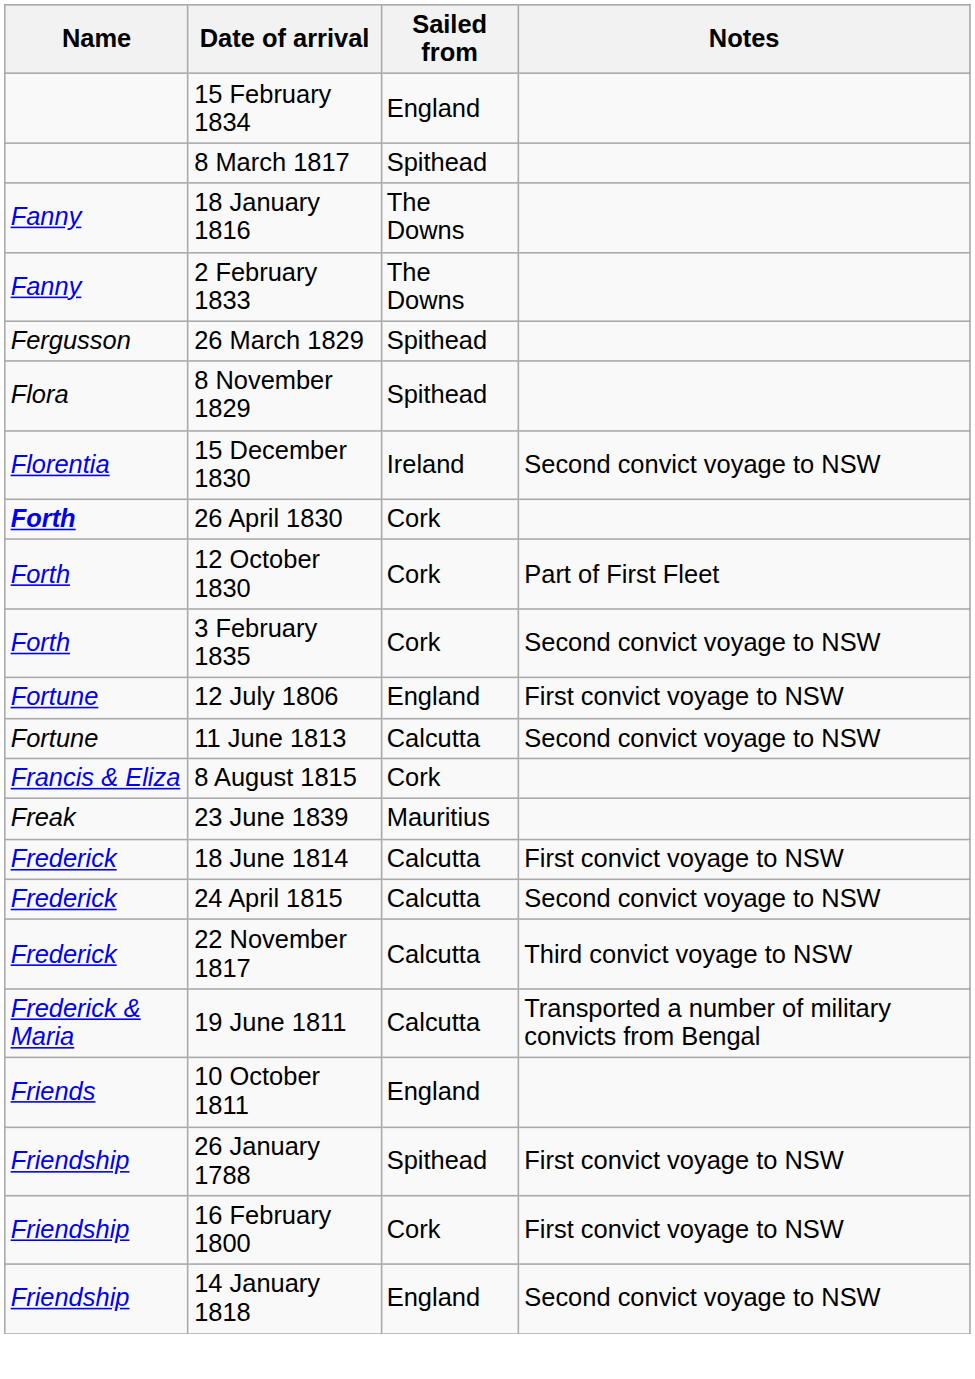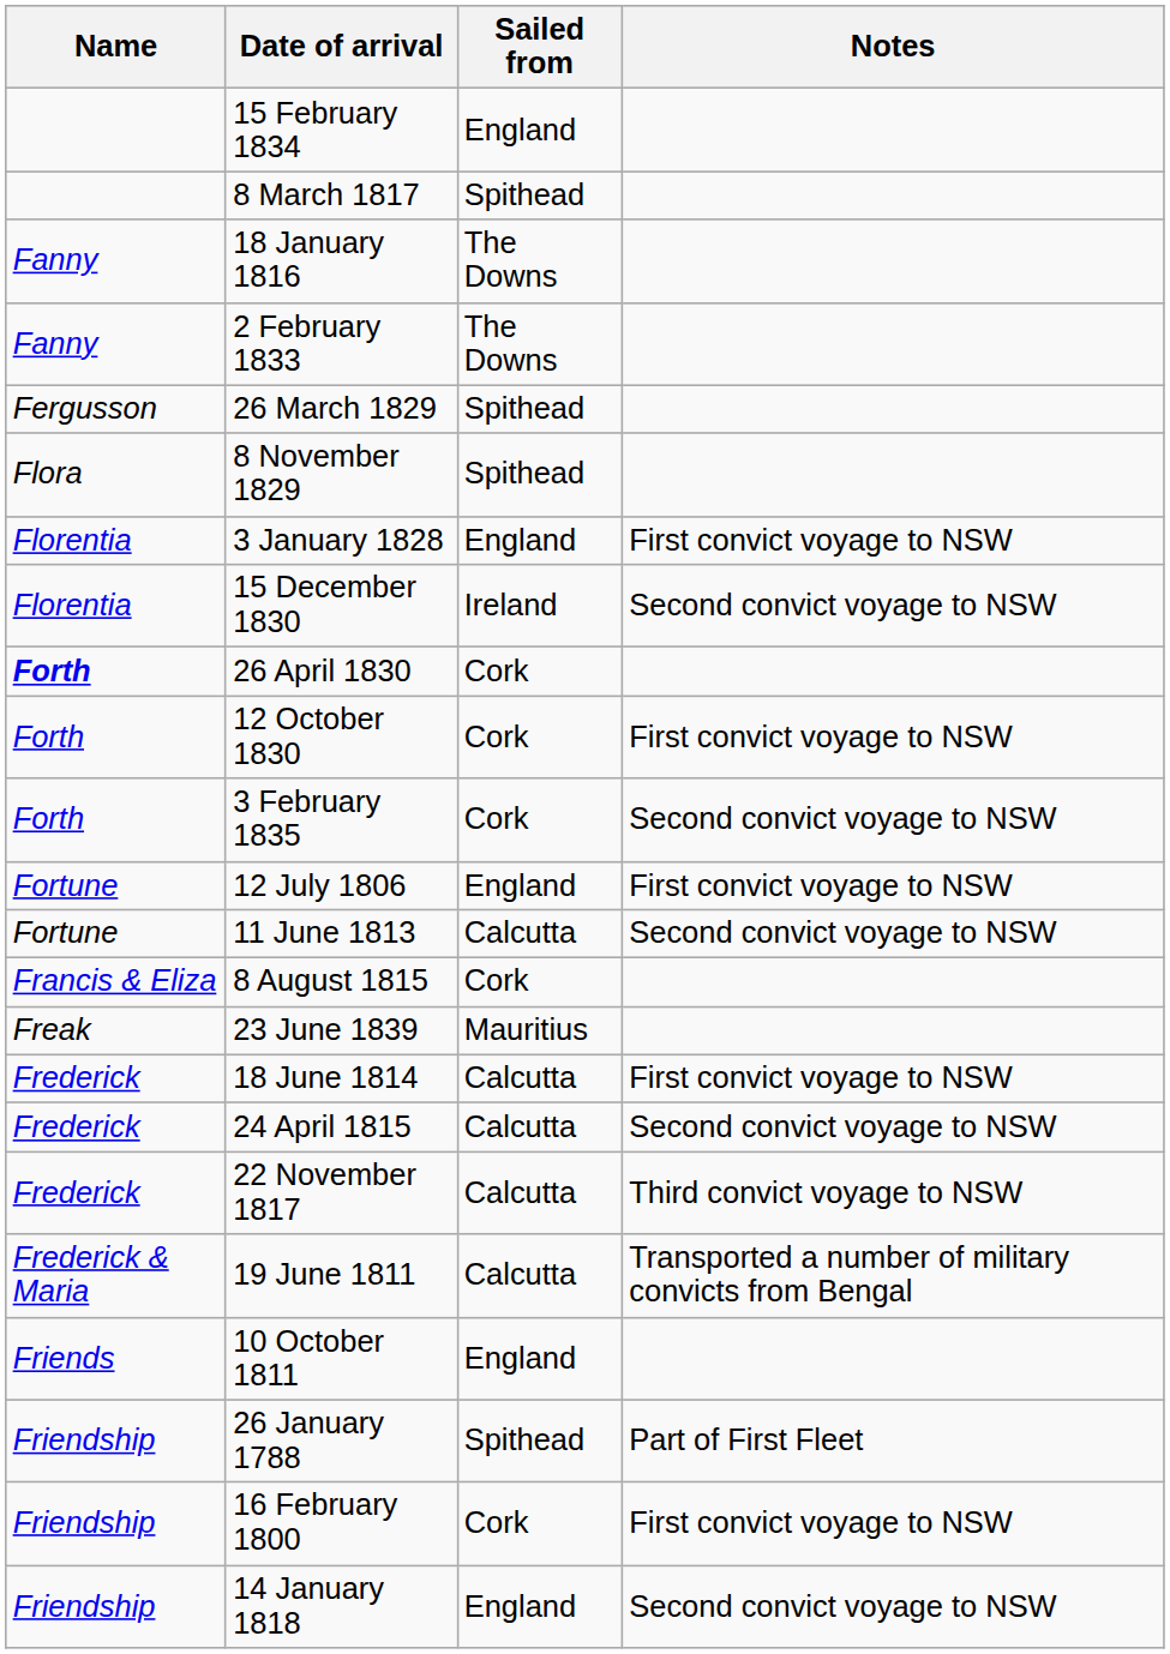+ row: Florentia | 3 January 1828 | England | First convict voyage to NSW
12 October 1830 | Notes: Part of First Fleet -> First convict voyage to NSW
26 January 1788 | Notes: First convict voyage to NSW -> Part of First Fleet
